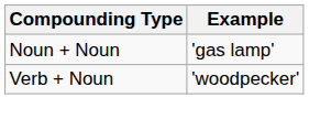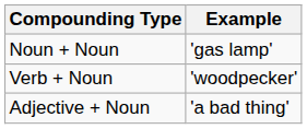+ row: Adjective + Noun | 'a bad thing'
